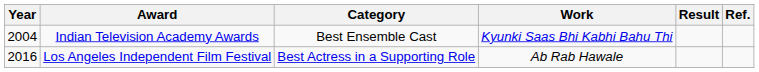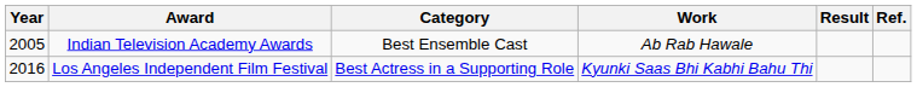Indian Television Academy Awards | Year: 2004 -> 2005
Indian Television Academy Awards | Work: Kyunki Saas Bhi Kabhi Bahu Thi -> Ab Rab Hawale
Los Angeles Independent Film Festival | Work: Ab Rab Hawale -> Kyunki Saas Bhi Kabhi Bahu Thi
